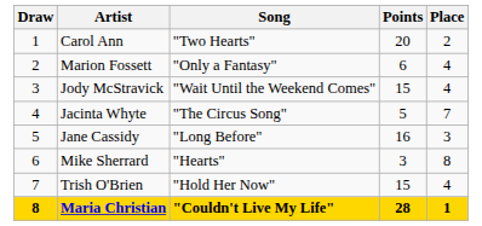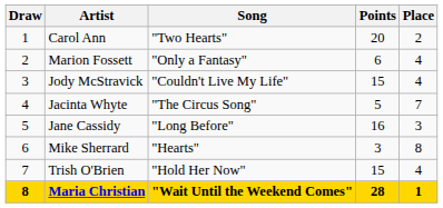Jody McStravick | Song: "Wait Until the Weekend Comes" -> "Couldn't Live My Life"
Maria Christian | Song: "Couldn't Live My Life" -> "Wait Until the Weekend Comes"
